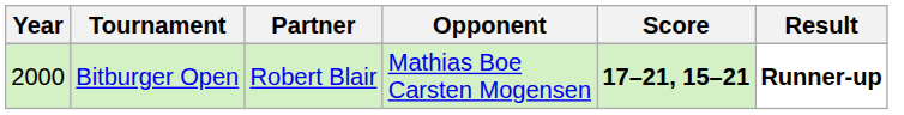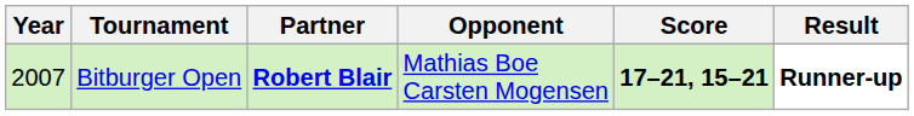Bitburger Open | Year: 2000 -> 2007
Bitburger Open | Partner: normal -> bold
